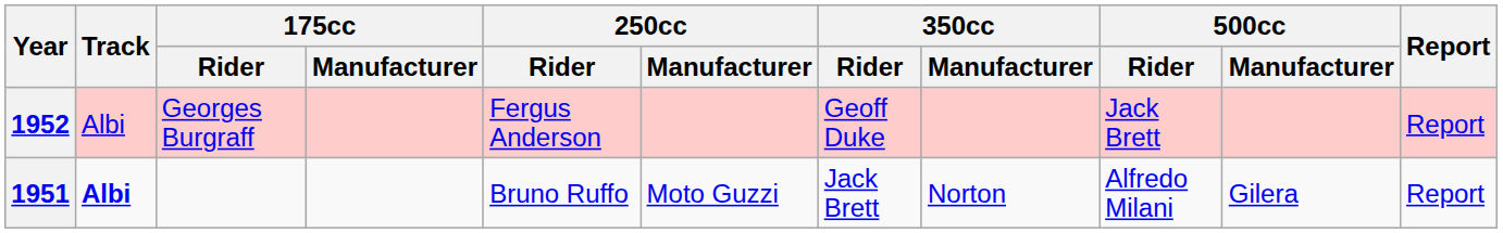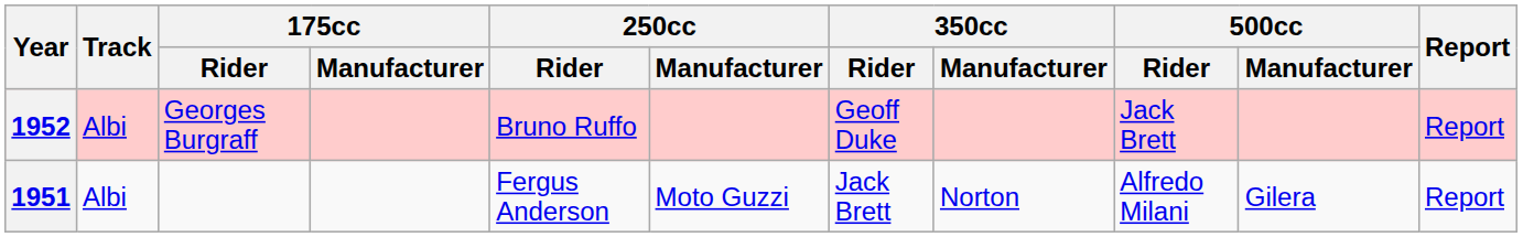1952 | 250cc / Rider: Fergus Anderson -> Bruno Ruffo
1951 | Track: bold -> normal
1951 | 250cc / Rider: Bruno Ruffo -> Fergus Anderson
